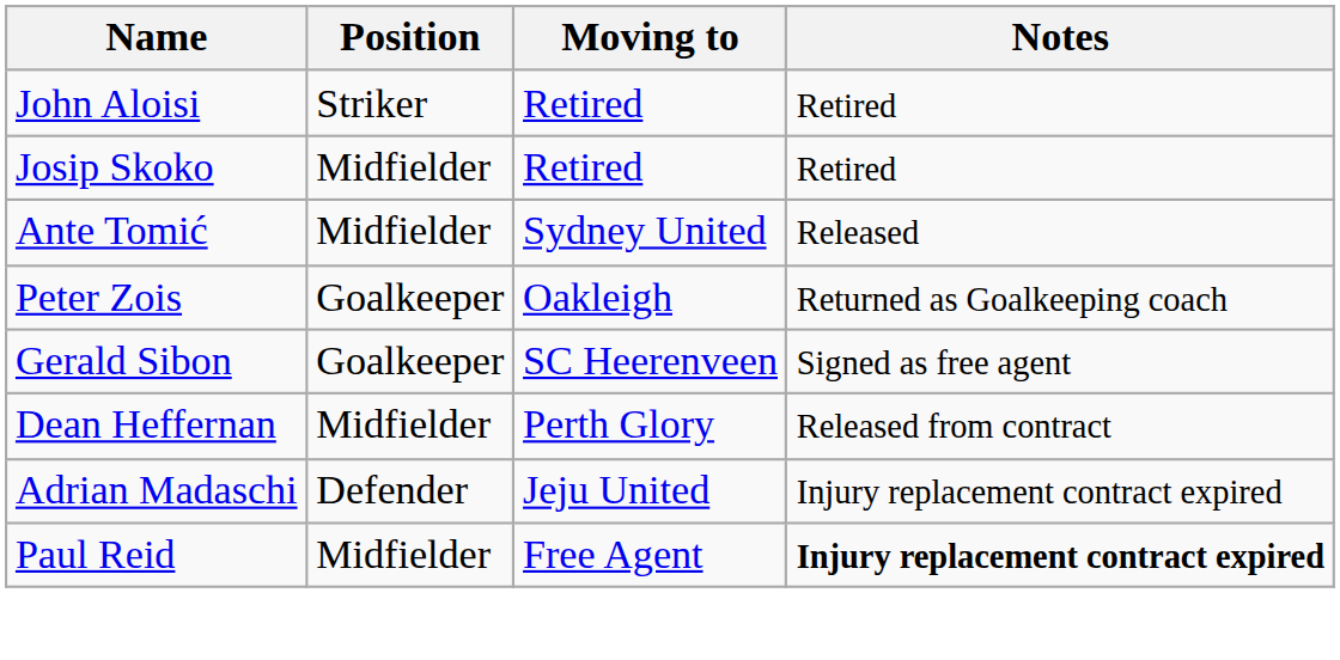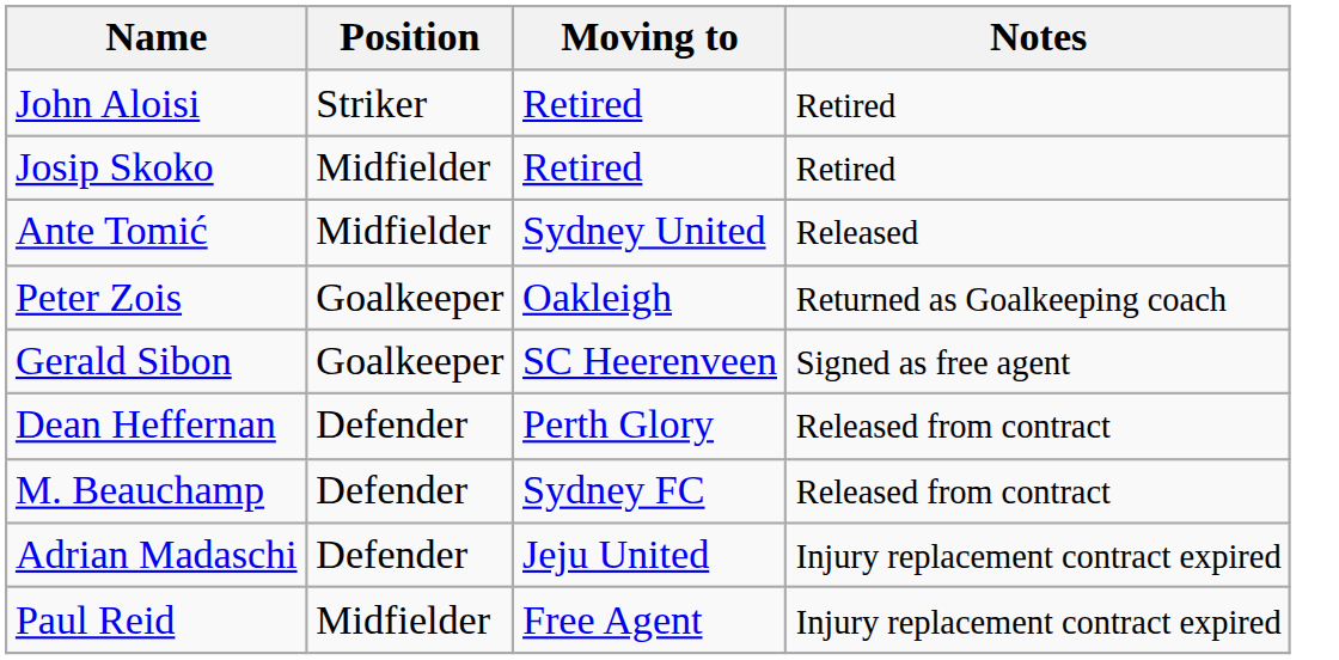Dean Heffernan | Position: Midfielder -> Defender
+ row: M. Beauchamp | Defender | Sydney FC | Released from contract
Paul Reid | Notes: bold -> normal
